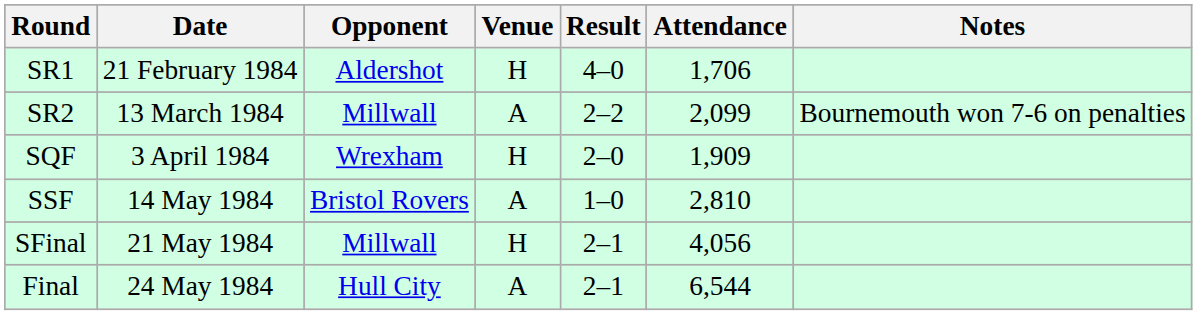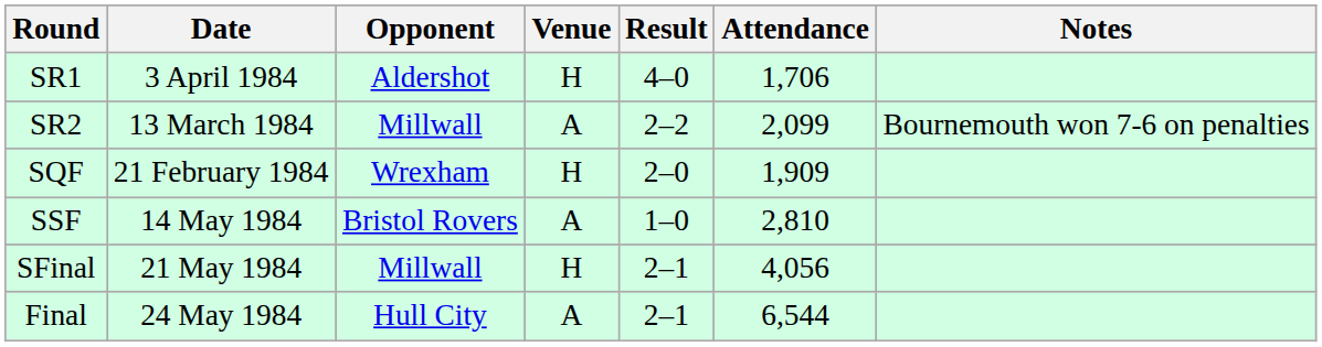SR1 | Date: 21 February 1984 -> 3 April 1984
SQF | Date: 3 April 1984 -> 21 February 1984
